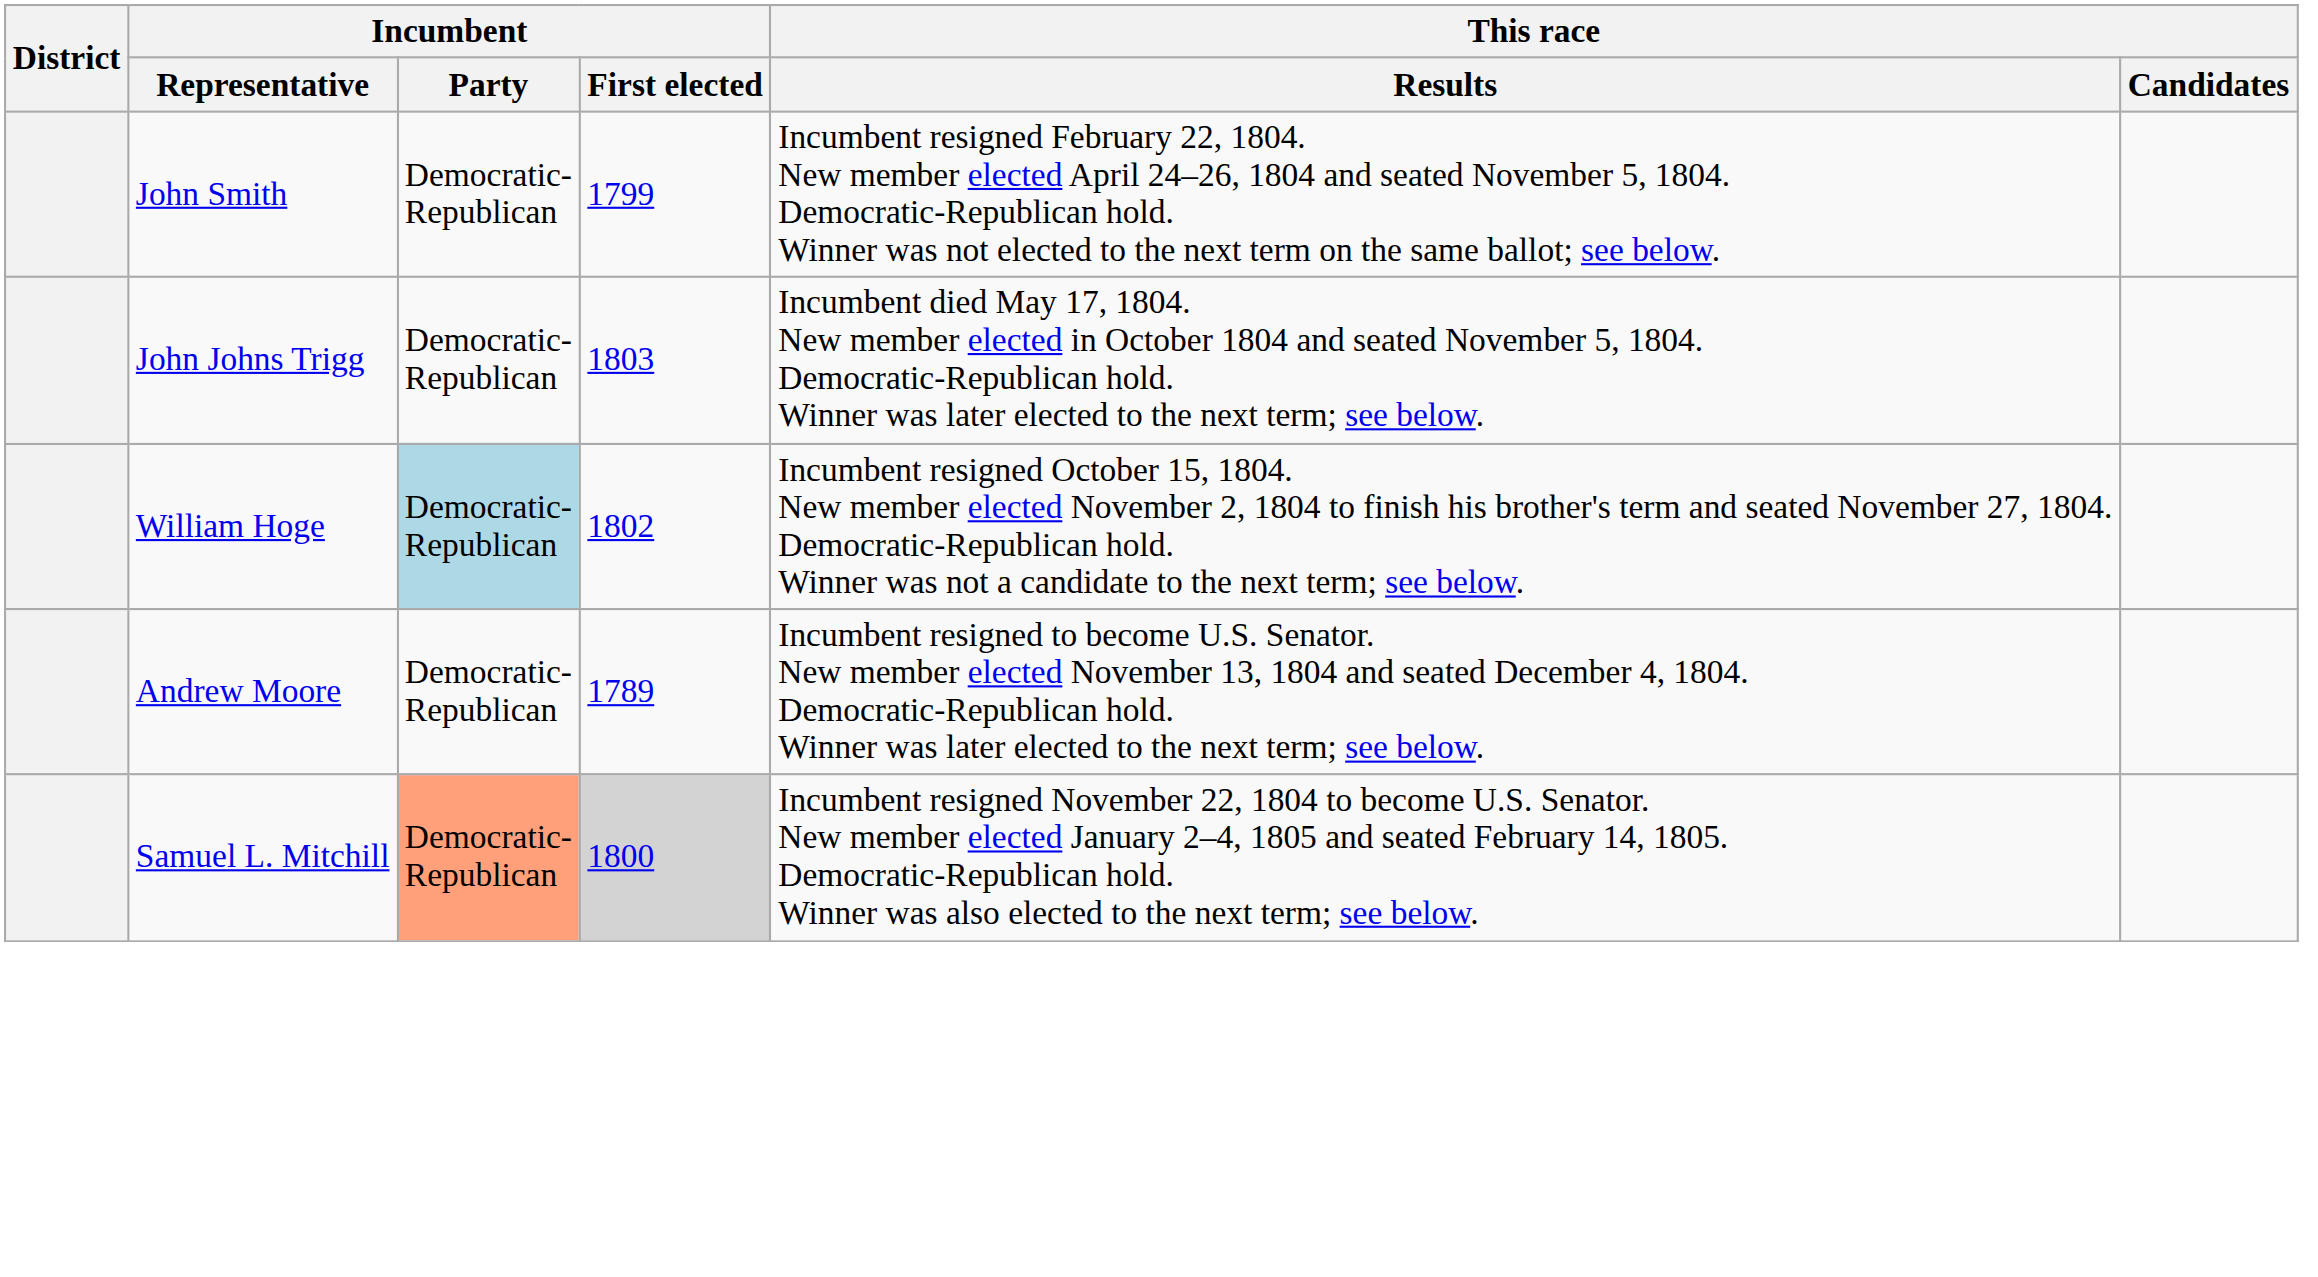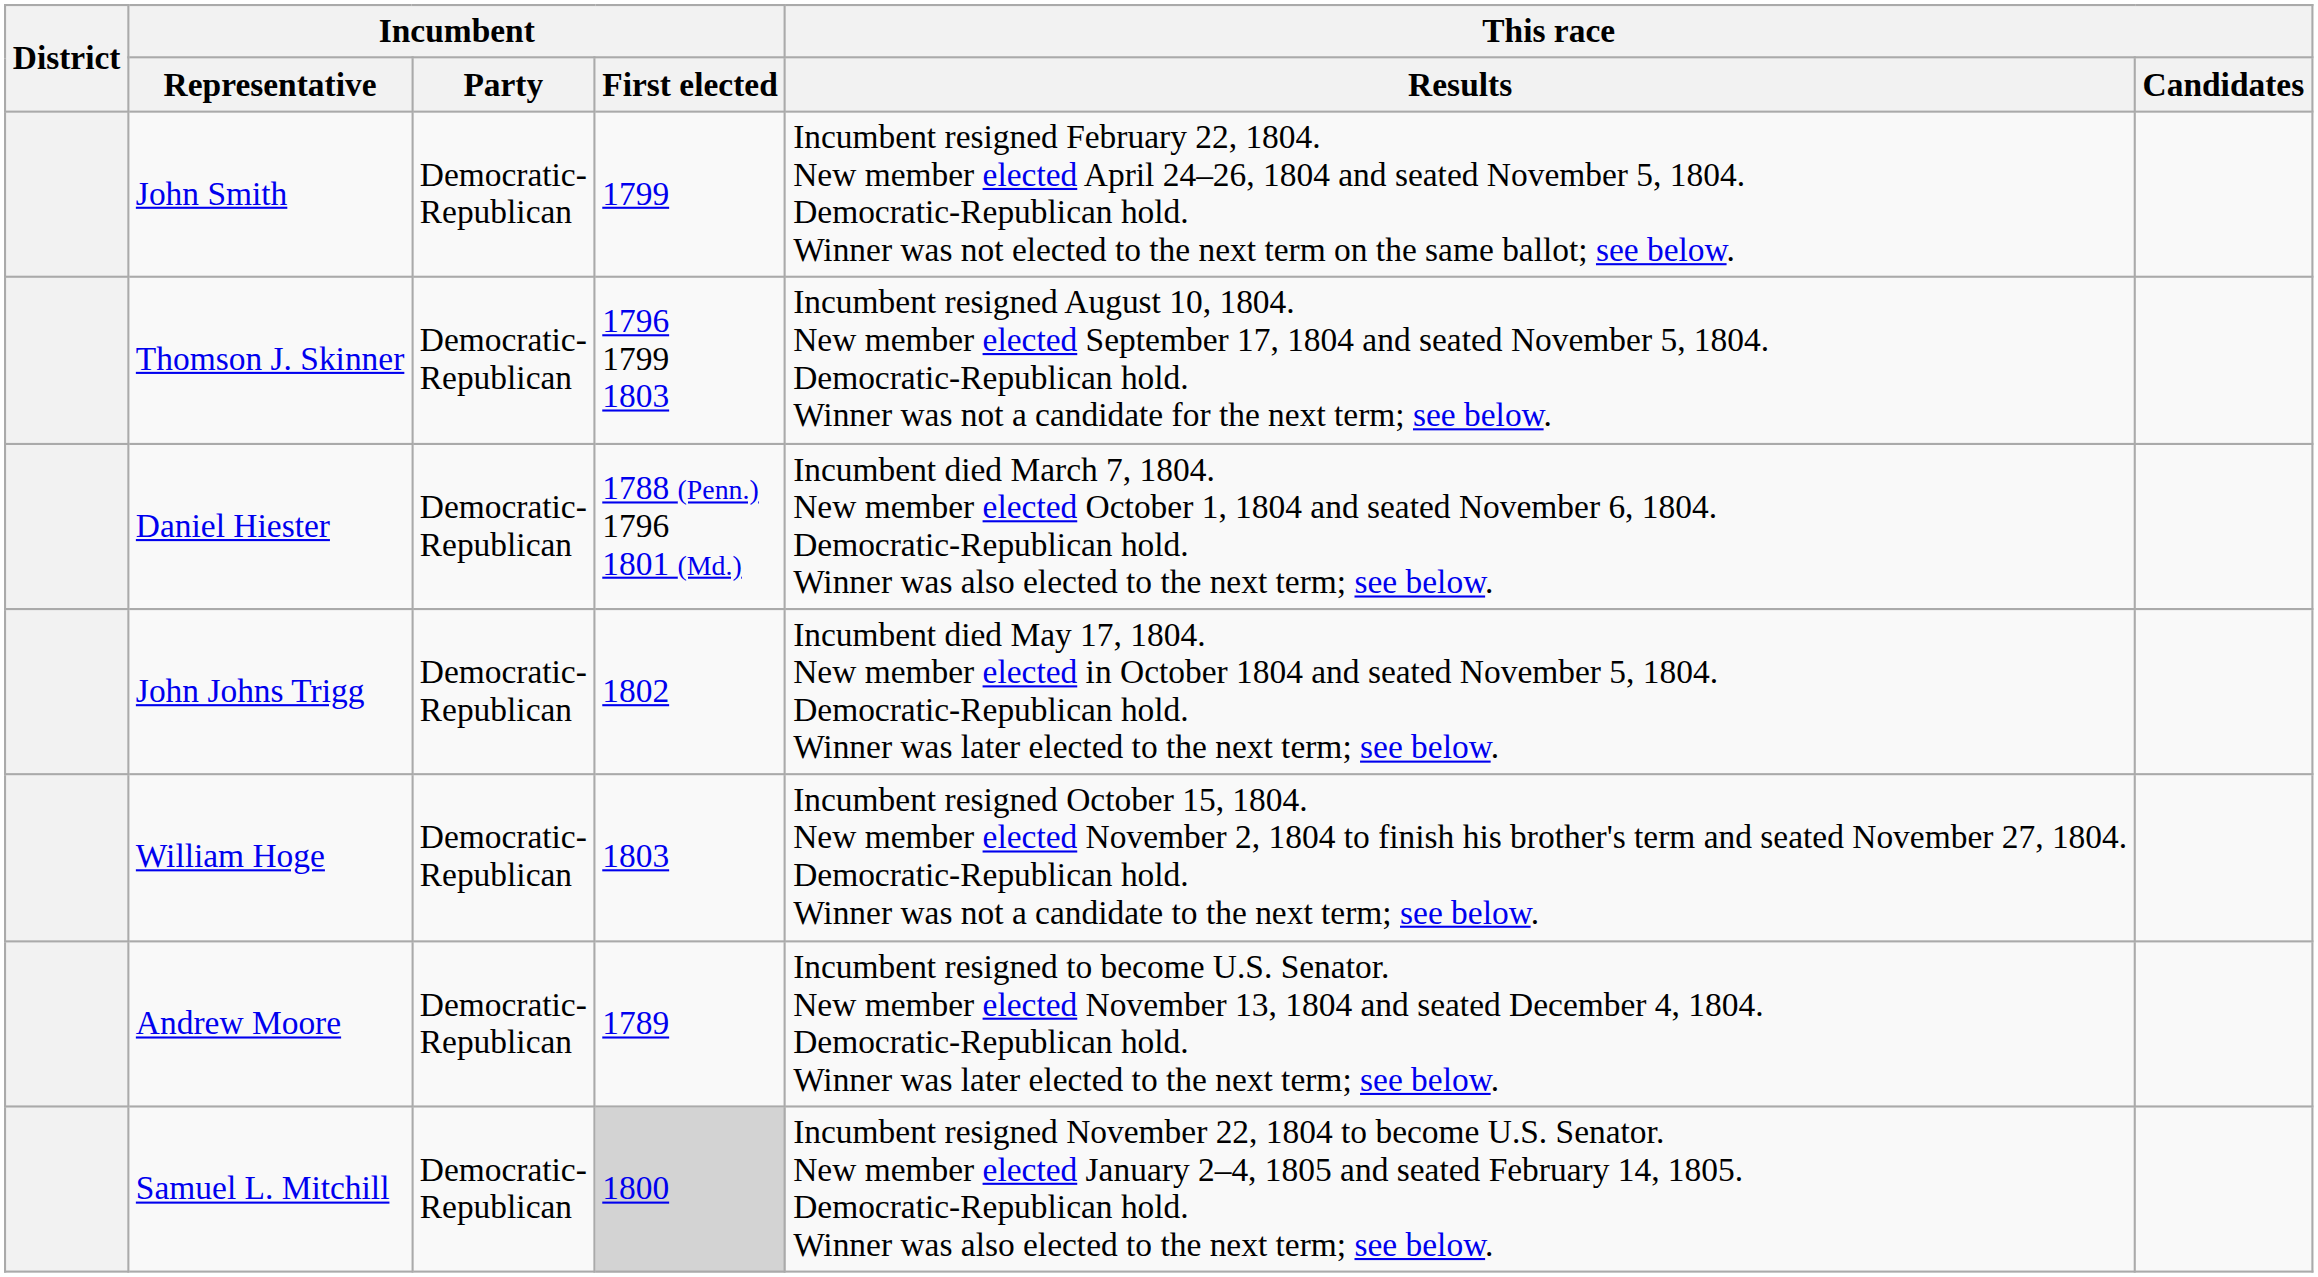+ row: Thomson J. Skinner | Democratic- Republican | 1796 1799 1803 | Incumbent resigned August 10, 1804. New member elected September 17, 1804 and seated November 5, 1804. Democratic-Republican hold. Winner was not a candidate for the next term; see below.
+ row: Daniel Hiester | Democratic- Republican | 1788 (Penn.) 1796 1801 (Md.) | Incumbent died March 7, 1804. New member elected October 1, 1804 and seated November 6, 1804. Democratic-Republican hold. Winner was also elected to the next term; see below.
John Johns Trigg | Incumbent / First elected: 1803 -> 1802
William Hoge | Incumbent / Party: lightblue background -> no background
William Hoge | Incumbent / First elected: 1802 -> 1803
Samuel L. Mitchill | Incumbent / Party: lightsalmon background -> no background
